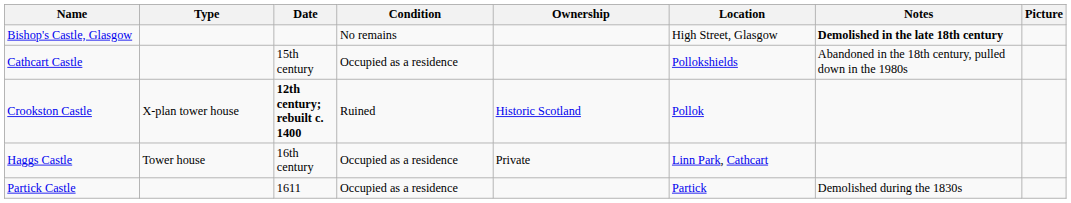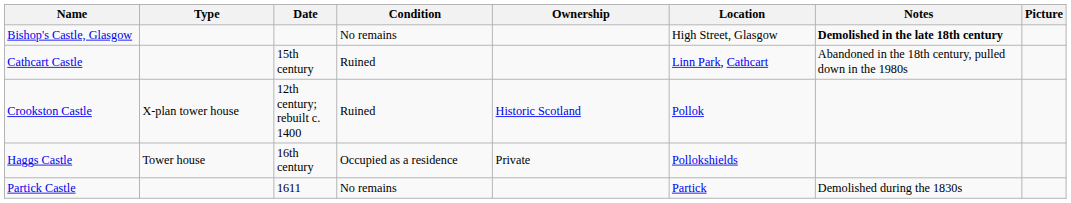Cathcart Castle | Condition: Occupied as a residence -> Ruined
Cathcart Castle | Location: Pollokshields -> Linn Park, Cathcart
Crookston Castle | Date: bold -> normal
Haggs Castle | Location: Linn Park, Cathcart -> Pollokshields
Partick Castle | Condition: Occupied as a residence -> No remains
